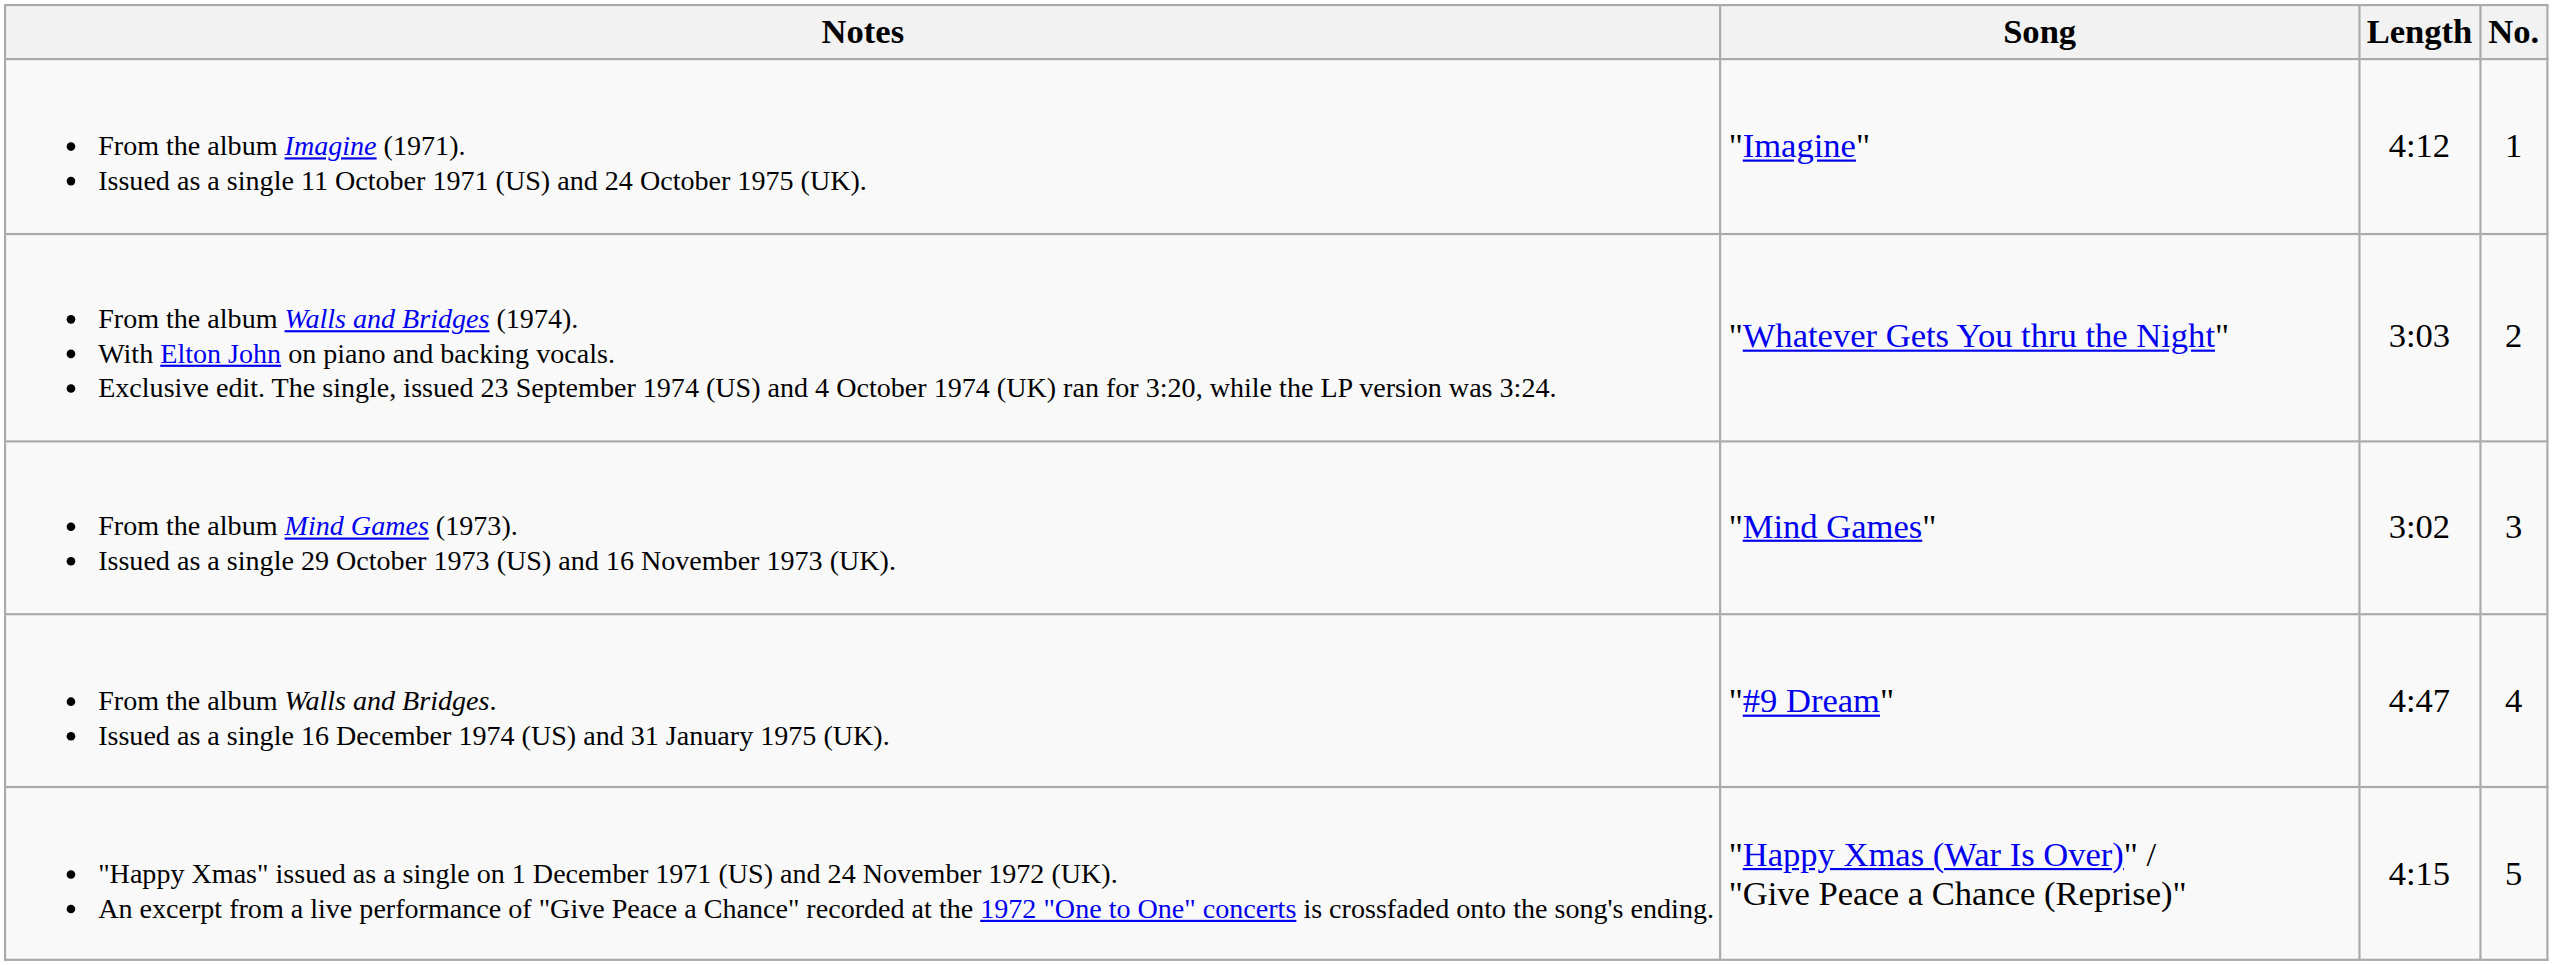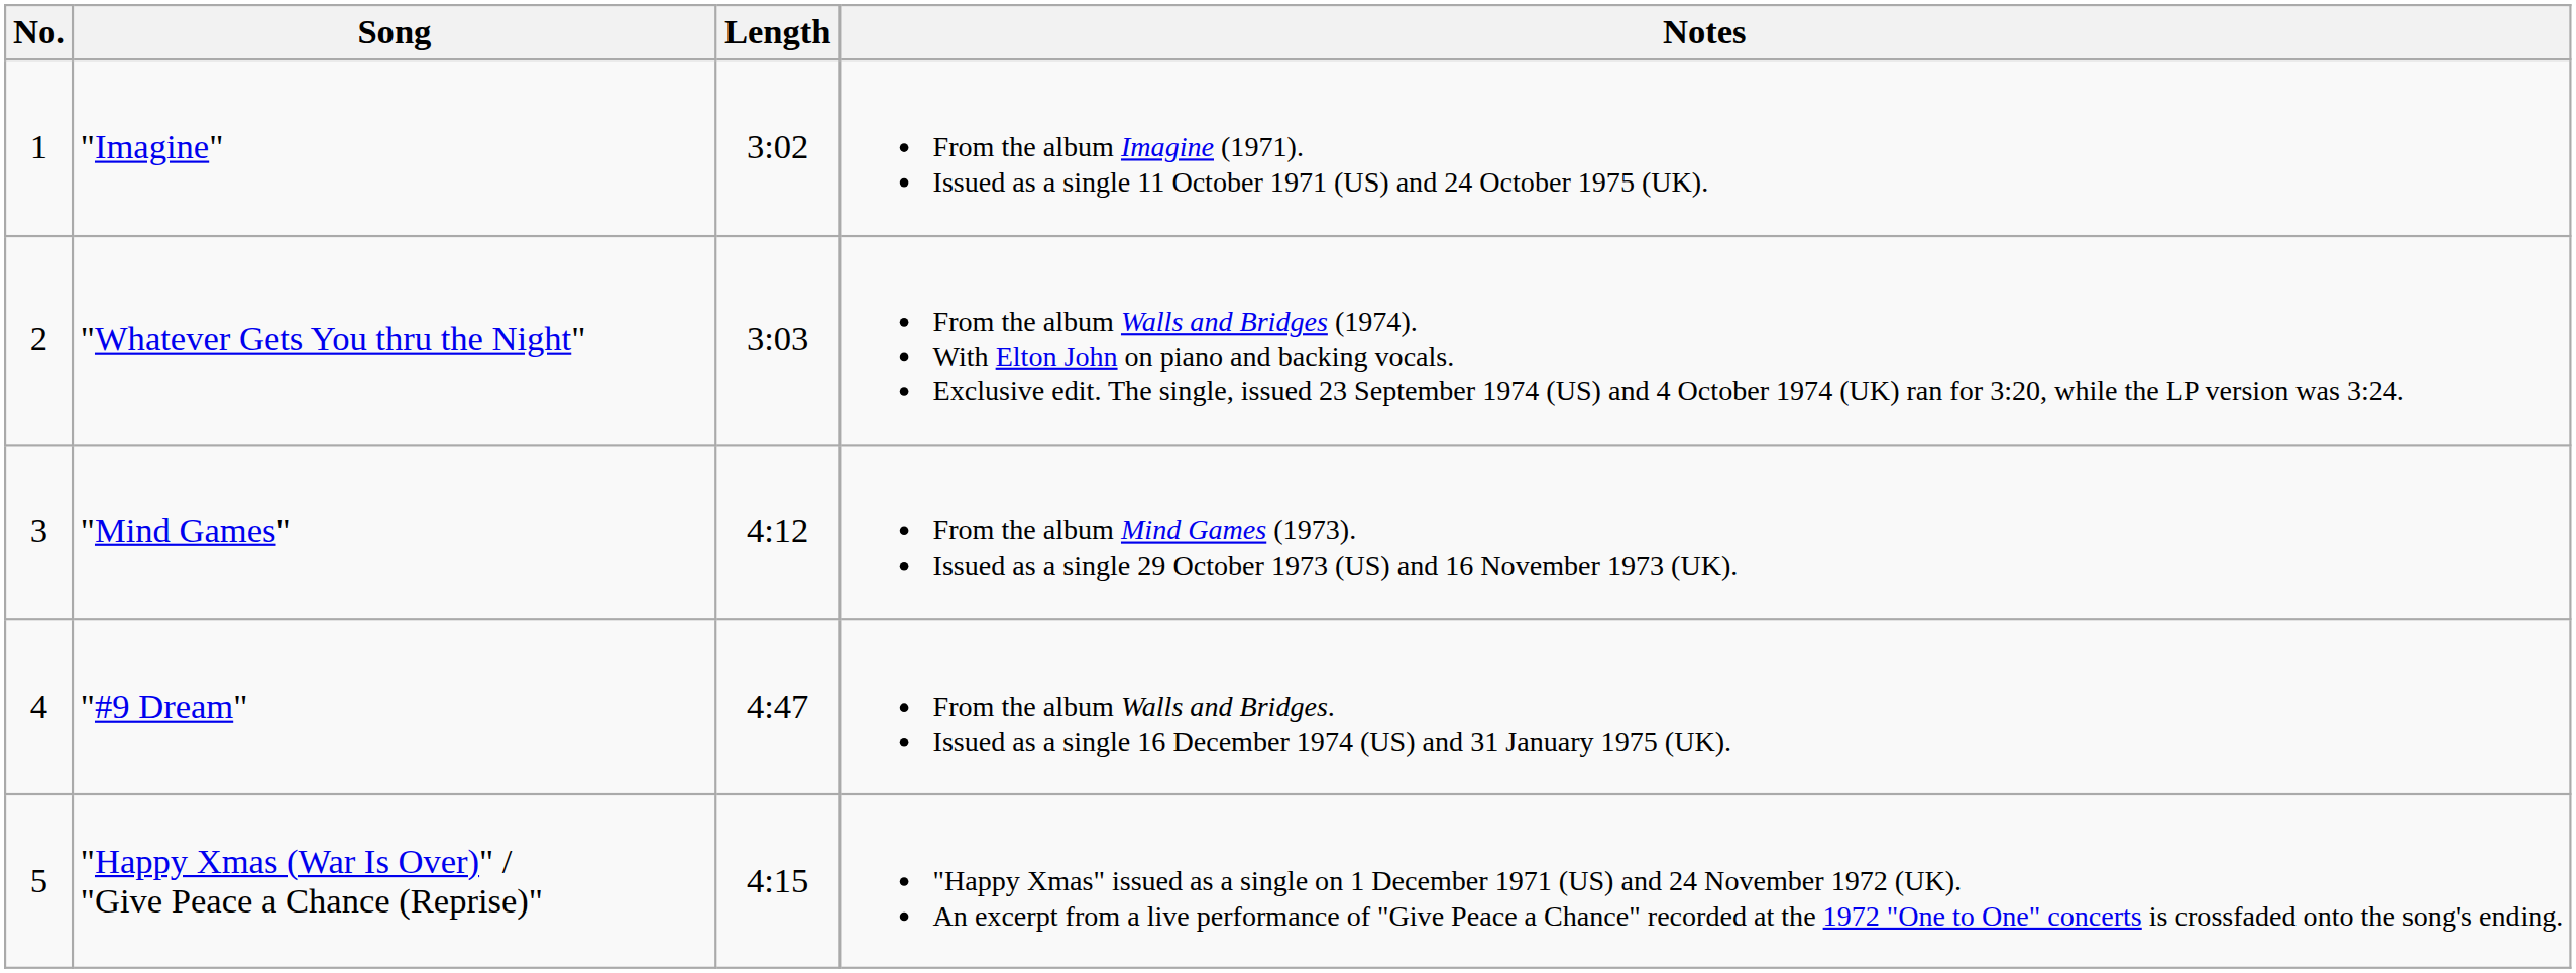columns swapped: No. <-> Notes
"Imagine" | Length: 4:12 -> 3:02
"Mind Games" | Length: 3:02 -> 4:12
